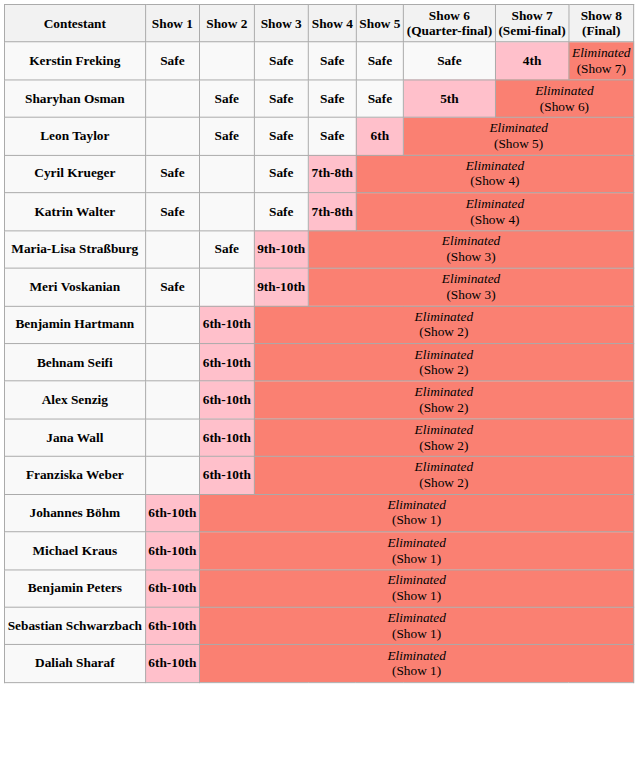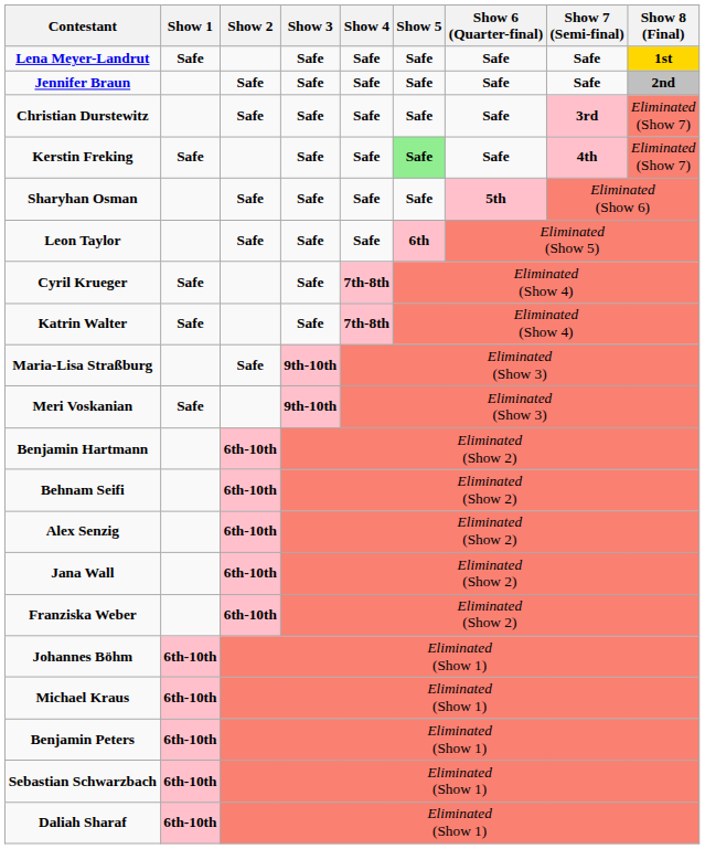+ row: Lena Meyer-Landrut | Safe | Safe | Safe | Safe | Safe | Safe | 1st
+ row: Jennifer Braun | Safe | Safe | Safe | Safe | Safe | Safe | 2nd
+ row: Christian Durstewitz | Safe | Safe | Safe | Safe | Safe | 3rd | Eliminated (Show 7)
Kerstin Freking | Show 5: no background -> lightgreen background
